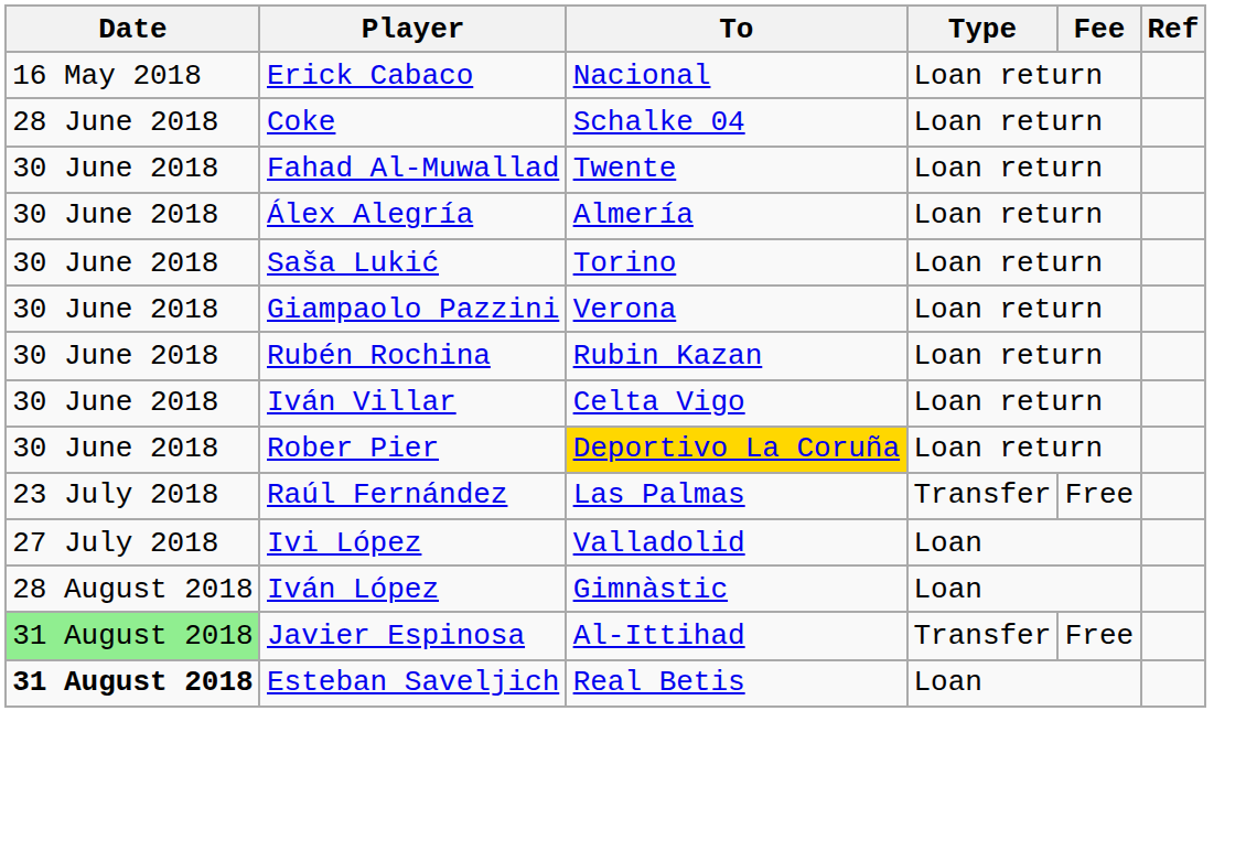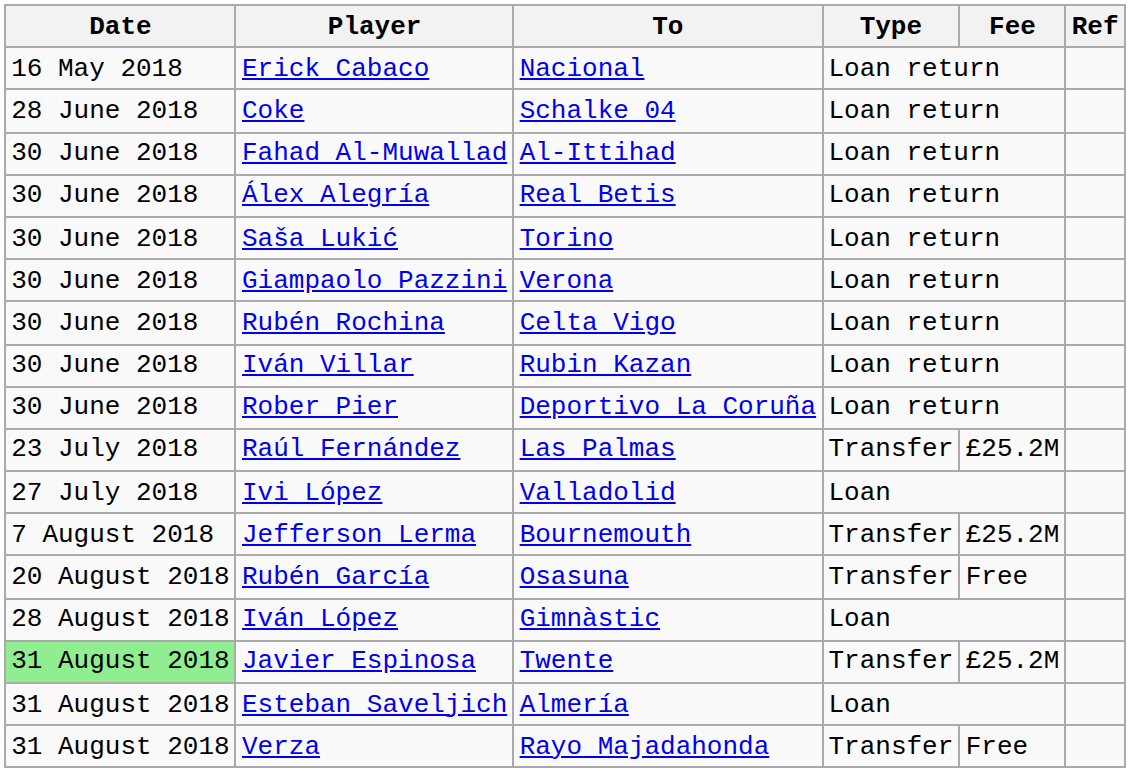Fahad Al-Muwallad | To: Twente -> Al-Ittihad
Álex Alegría | To: Almería -> Real Betis
Rubén Rochina | To: Rubin Kazan -> Celta Vigo
Iván Villar | To: Celta Vigo -> Rubin Kazan
Rober Pier | To: gold background -> no background
Raúl Fernández | Fee: Free -> £25.2M
+ row: 7 August 2018 | Jefferson Lerma | Bournemouth | Transfer | £25.2M
+ row: 20 August 2018 | Rubén García | Osasuna | Transfer | Free
Javier Espinosa | To: Al-Ittihad -> Twente
Javier Espinosa | Fee: Free -> £25.2M
Esteban Saveljich | Date: bold -> normal
Esteban Saveljich | To: Real Betis -> Almería
+ row: 31 August 2018 | Verza | Rayo Majadahonda | Transfer | Free
